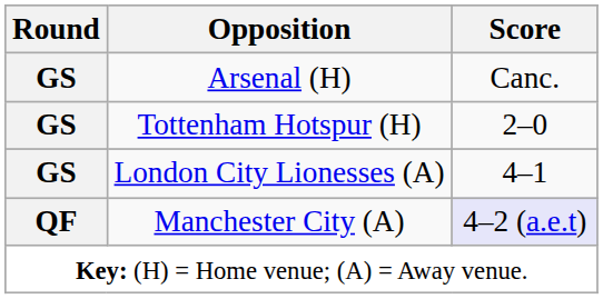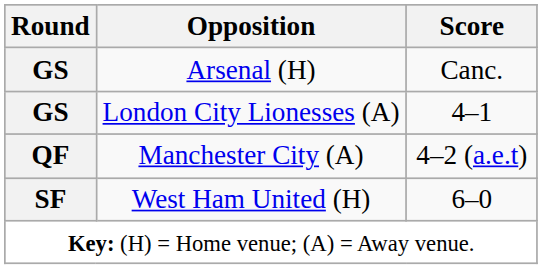- row: GS | Tottenham Hotspur (H) | 2–0
Manchester City (A) | Score: lavender background -> no background
+ row: SF | West Ham United (H) | 6–0
